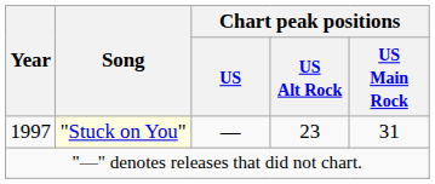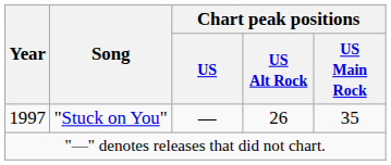1997 | Song: lightyellow background -> no background
1997 | Chart peak positions / US Alt Rock: 23 -> 26
1997 | Chart peak positions / US Main Rock: 31 -> 35
